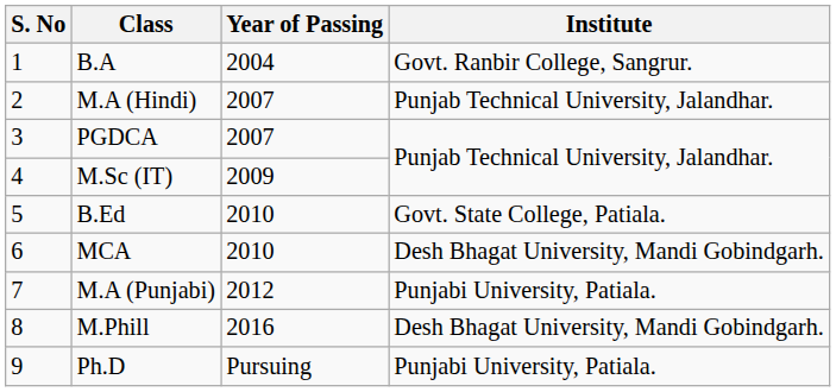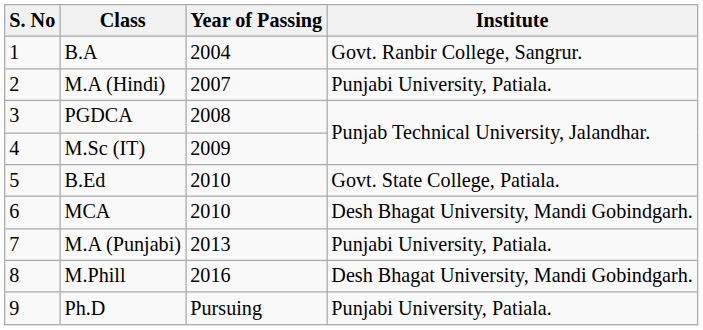M.A (Hindi) | Institute: Punjab Technical University, Jalandhar. -> Punjabi University, Patiala.
PGDCA | Year of Passing: 2007 -> 2008
M.A (Punjabi) | Year of Passing: 2012 -> 2013
